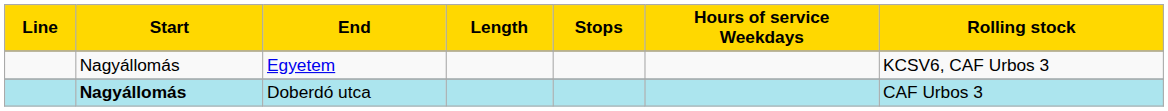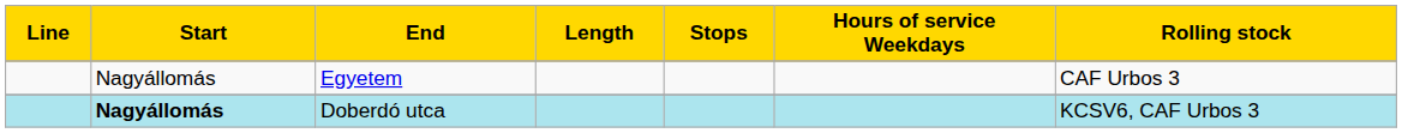Egyetem | Rolling stock: KCSV6, CAF Urbos 3 -> CAF Urbos 3
Doberdó utca | Rolling stock: CAF Urbos 3 -> KCSV6, CAF Urbos 3
